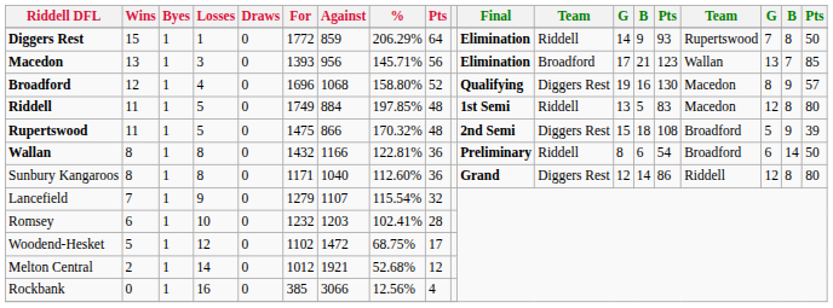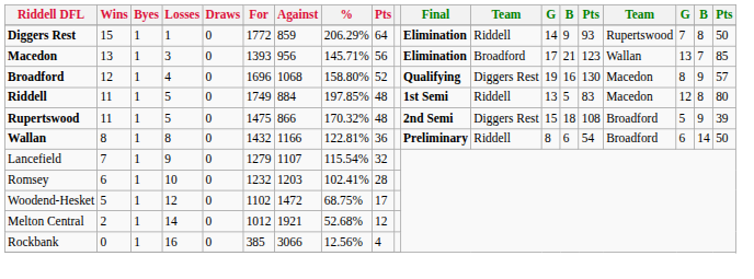- row: Sunbury Kangaroos | 8 | 1 | 8 | 0 | 1171 | 1040 | 112.60% | 36 | Grand | Diggers Rest | 12 | 14 | 86 | Riddell | 12 | 8 | 80
